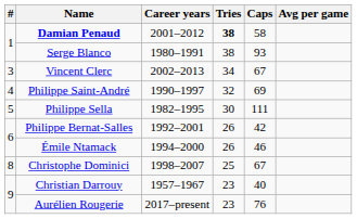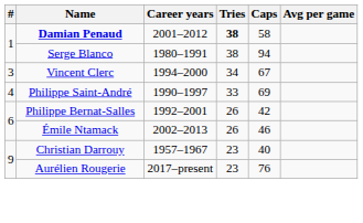Serge Blanco | Caps: 93 -> 94
Vincent Clerc | Career years: 2002–2013 -> 1994–2000
Philippe Saint-André | Tries: 32 -> 33
- row: 5 | Philippe Sella | 1982–1995 | 30 | 111
Émile Ntamack | Career years: 1994–2000 -> 2002–2013
- row: 8 | Christophe Dominici | 1998–2007 | 25 | 67
